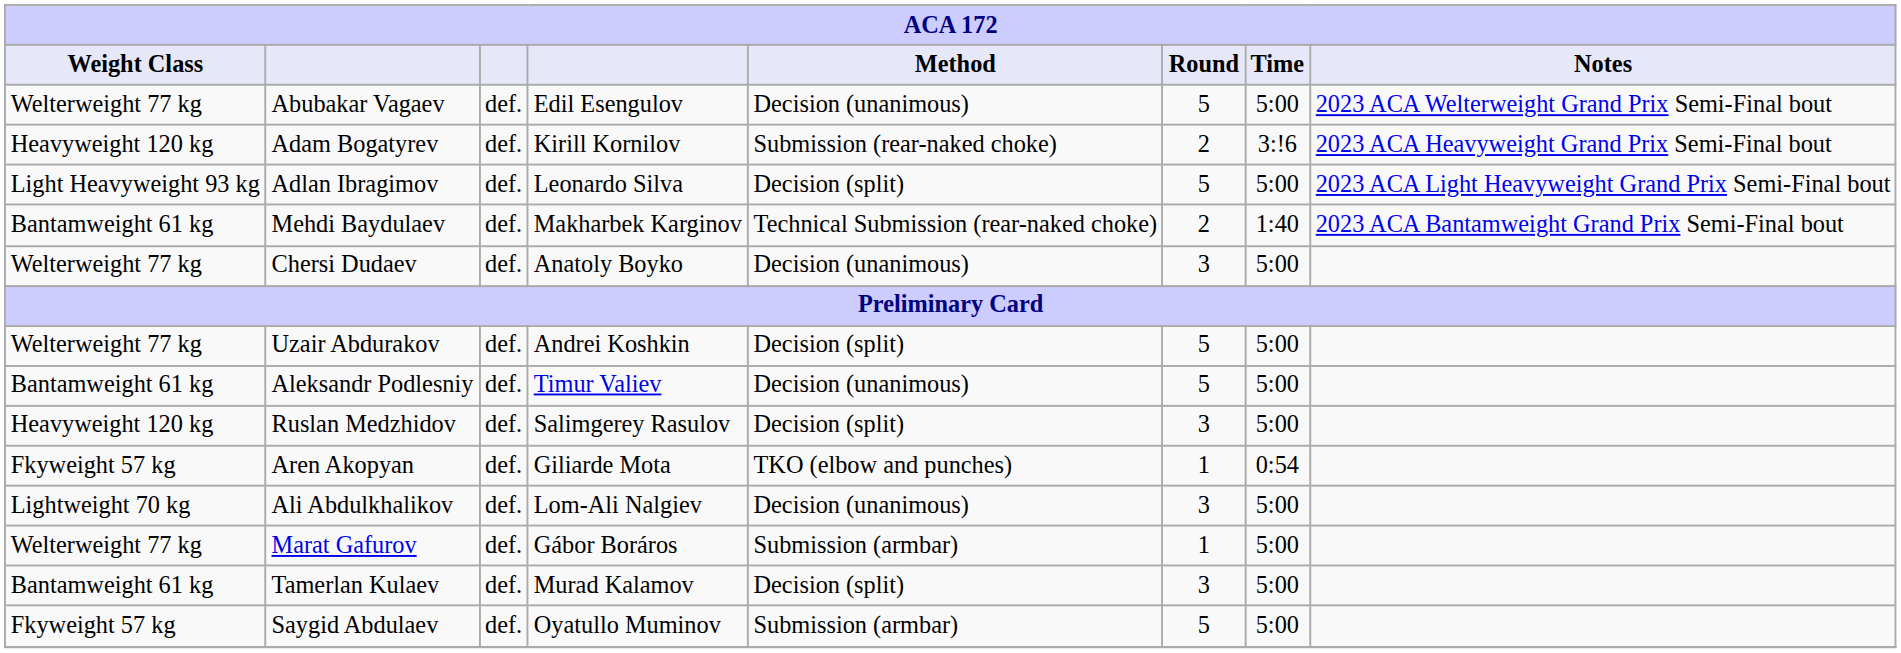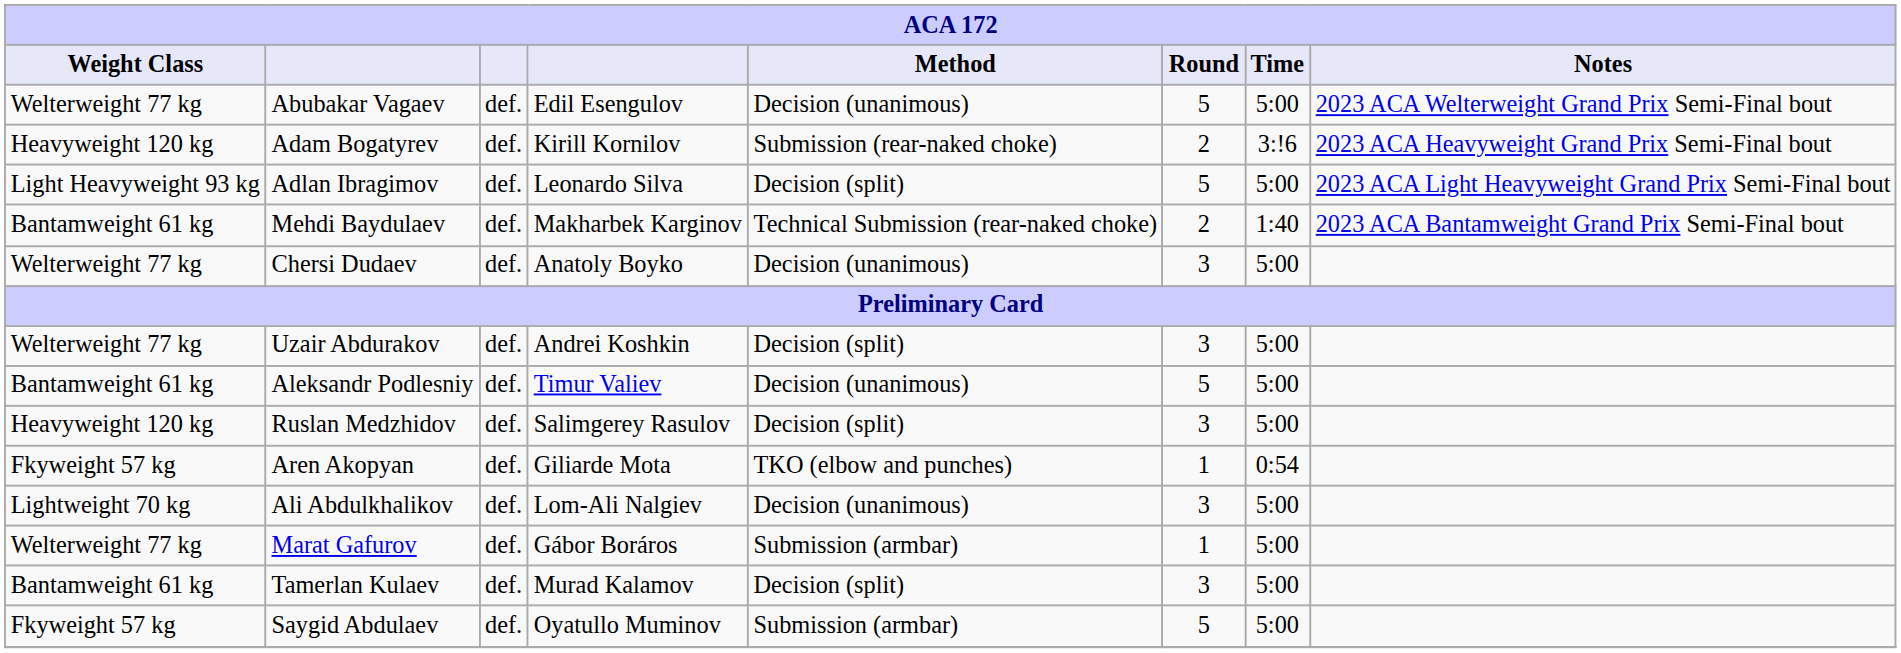Uzair Abdurakov | Round: 5 -> 3
